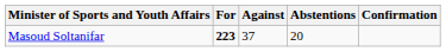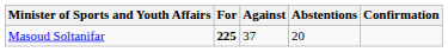Masoud Soltanifar | For: 223 -> 225
